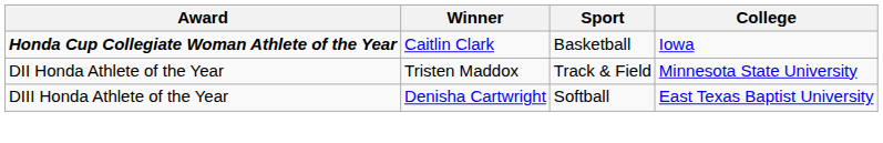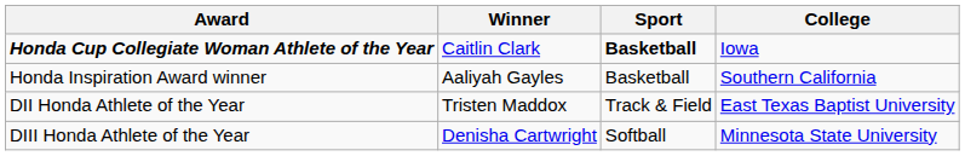Honda Cup Collegiate Woman Athlete of the Year | Sport: normal -> bold
+ row: Honda Inspiration Award winner | Aaliyah Gayles | Basketball | Southern California
DII Honda Athlete of the Year | College: Minnesota State University -> East Texas Baptist University
DIII Honda Athlete of the Year | College: East Texas Baptist University -> Minnesota State University
